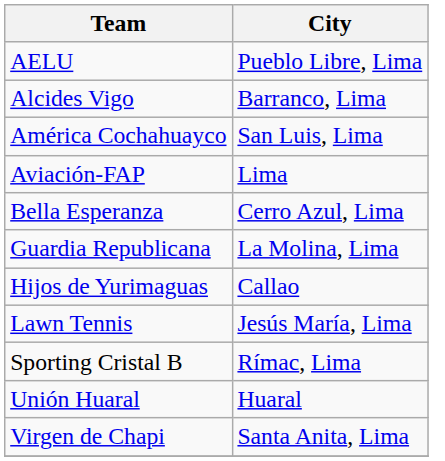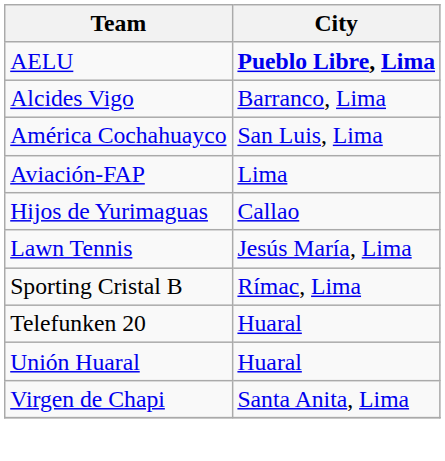AELU | City: normal -> bold
- row: Bella Esperanza | Cerro Azul, Lima
- row: Guardia Republicana | La Molina, Lima
+ row: Telefunken 20 | Huaral
